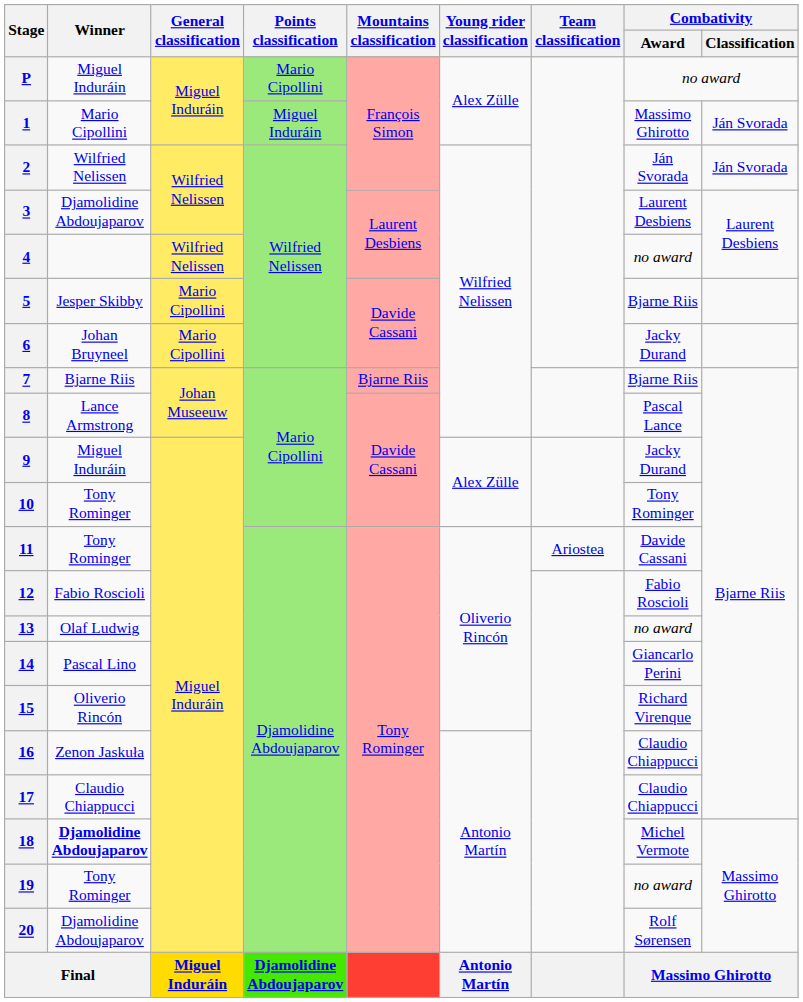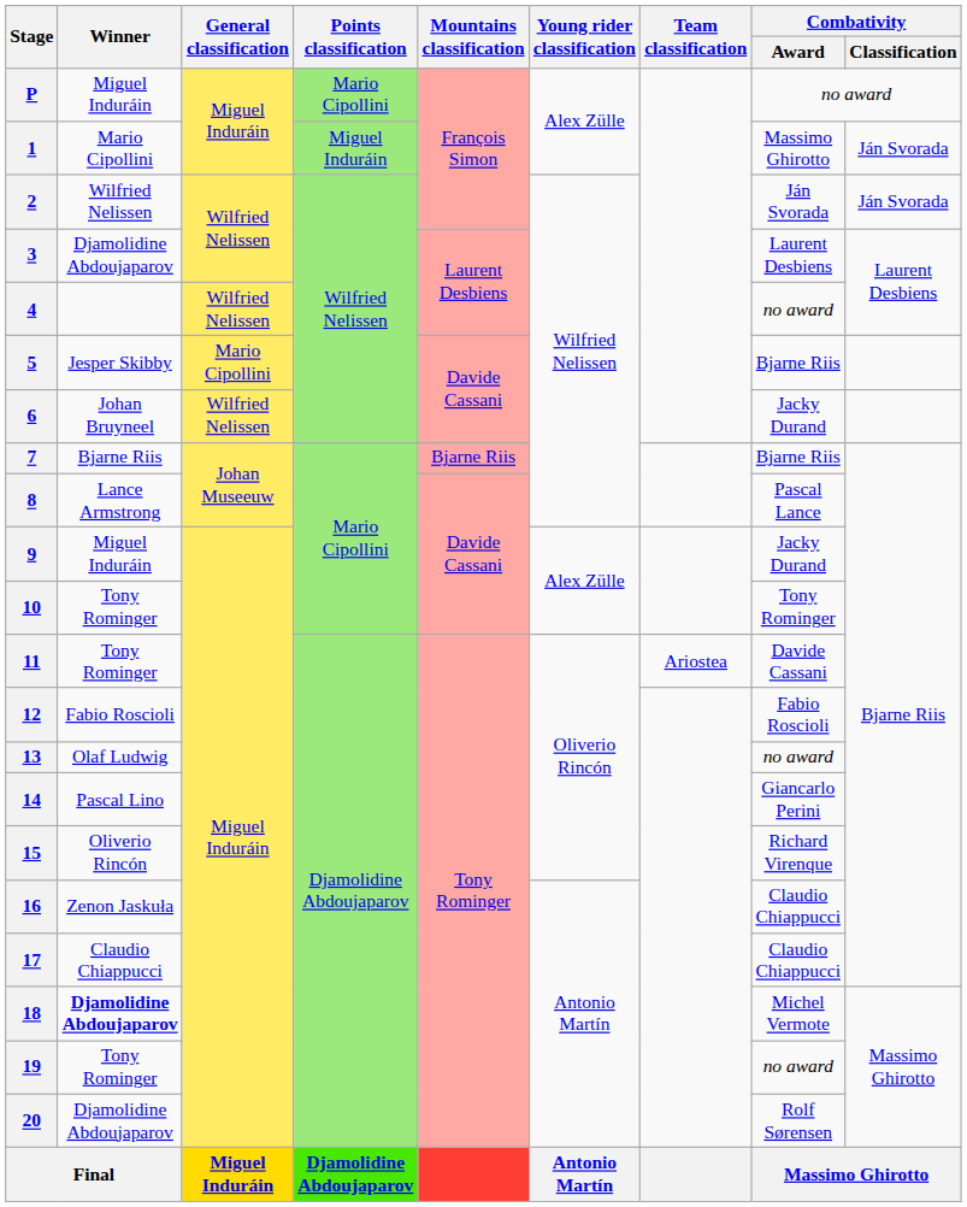6 | General classification: Mario Cipollini -> Wilfried Nelissen
